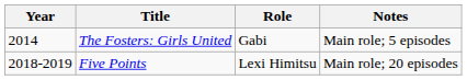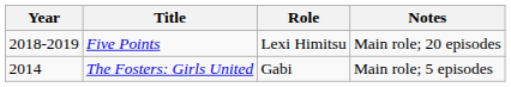rows swapped: The Fosters: Girls United <-> Five Points
